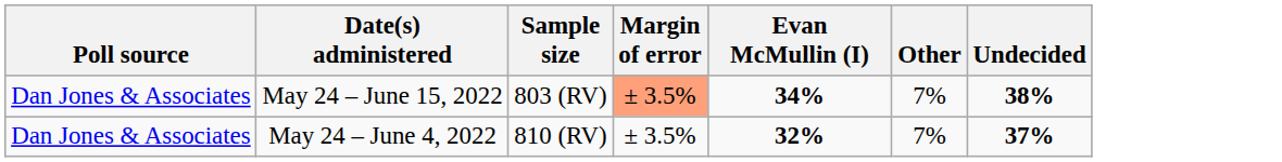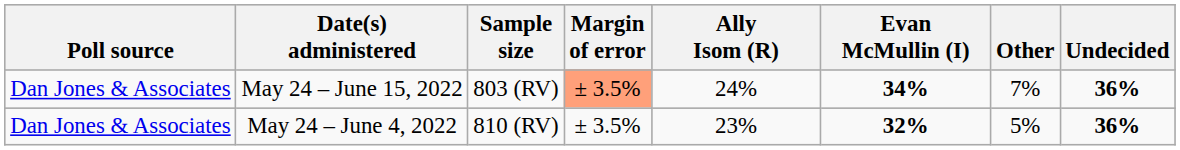+ column: Ally Isom (R) | 24% | 23%
May 24 – June 15, 2022 | Undecided: 38% -> 36%
May 24 – June 4, 2022 | Other: 7% -> 5%
May 24 – June 4, 2022 | Undecided: 37% -> 36%
